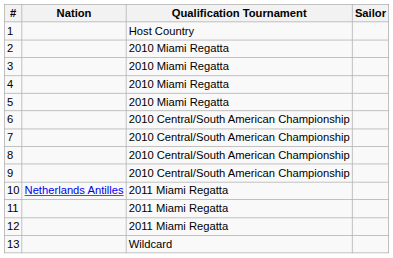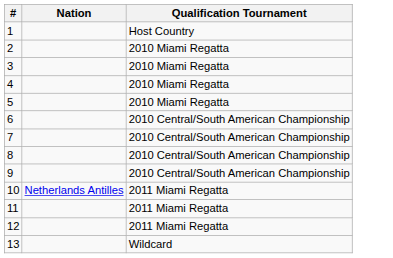- column: Sailor
